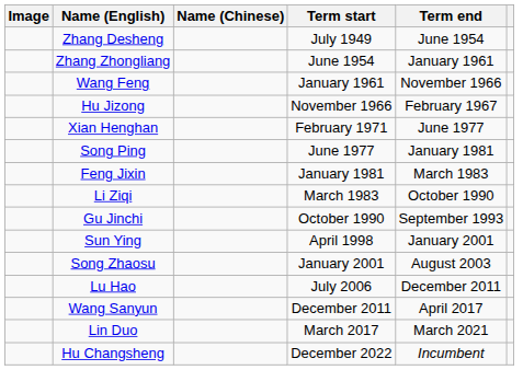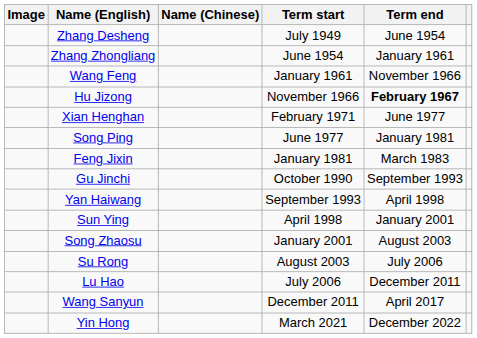Hu Jizong | Term end: normal -> bold
- row: Li Ziqi | March 1983 | October 1990
+ row: Yan Haiwang | September 1993 | April 1998
+ row: Su Rong | August 2003 | July 2006
- row: Lin Duo | March 2017 | March 2021
+ row: Yin Hong | March 2021 | December 2022
- row: Hu Changsheng | December 2022 | Incumbent
